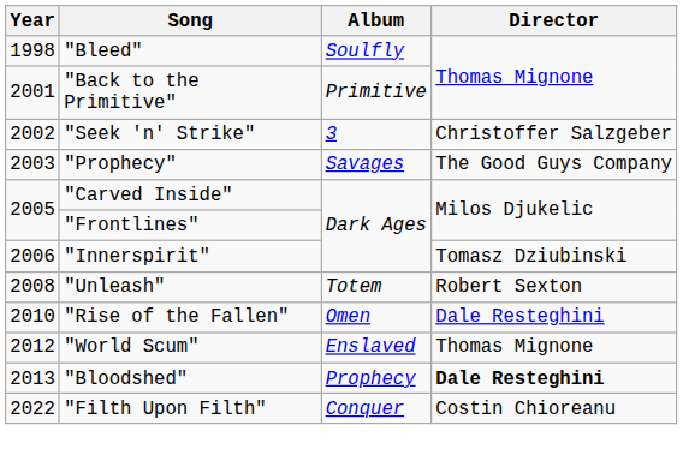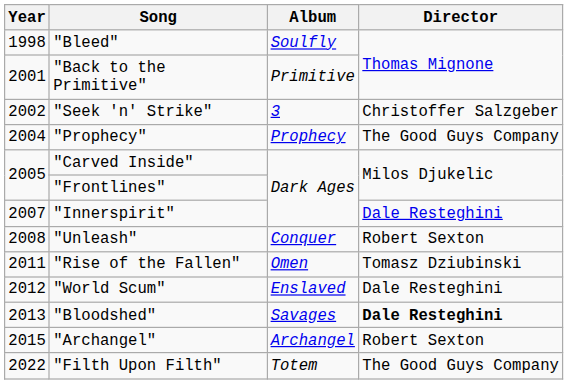"Prophecy" | Year: 2003 -> 2004
"Prophecy" | Album: Savages -> Prophecy
"Innerspirit" | Year: 2006 -> 2007
"Innerspirit" | Director: Tomasz Dziubinski -> Dale Resteghini
"Unleash" | Album: Totem -> Conquer
"Rise of the Fallen" | Year: 2010 -> 2011
"Rise of the Fallen" | Director: Dale Resteghini -> Tomasz Dziubinski
"World Scum" | Director: Thomas Mignone -> Dale Resteghini
"Bloodshed" | Album: Prophecy -> Savages
+ row: 2015 | "Archangel" | Archangel | Robert Sexton
"Filth Upon Filth" | Album: Conquer -> Totem
"Filth Upon Filth" | Director: Costin Chioreanu -> The Good Guys Company
